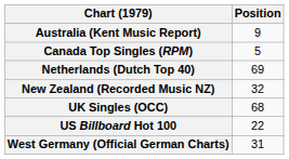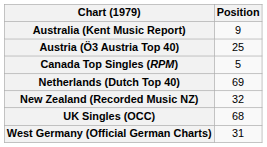+ row: Austria (Ö3 Austria Top 40) | 25
- row: US Billboard Hot 100 | 22
